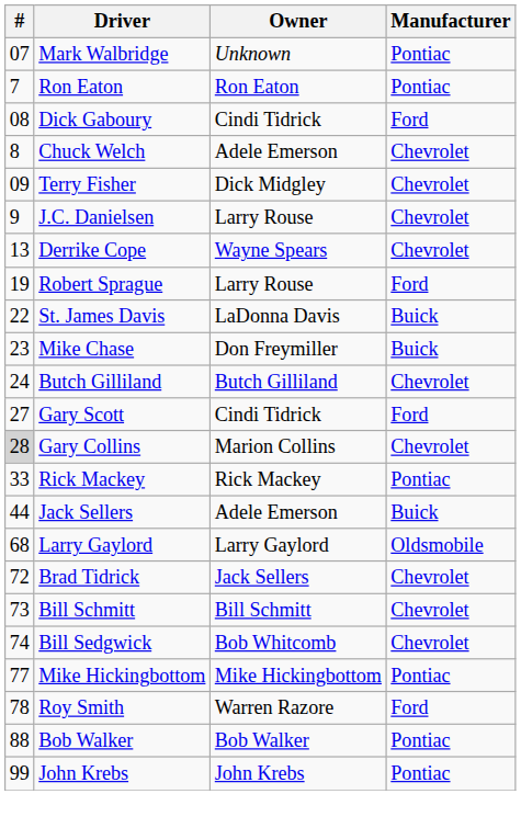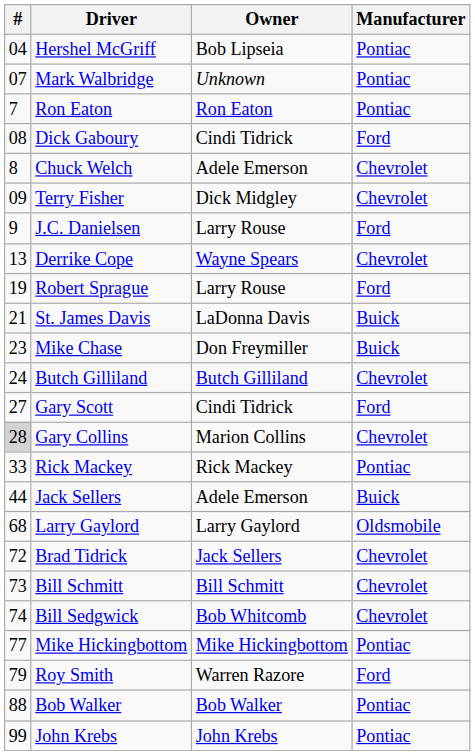+ row: 04 | Hershel McGriff | Bob Lipseia | Pontiac
J.C. Danielsen | Manufacturer: Chevrolet -> Ford
St. James Davis | #: 22 -> 21
Roy Smith | #: 78 -> 79
